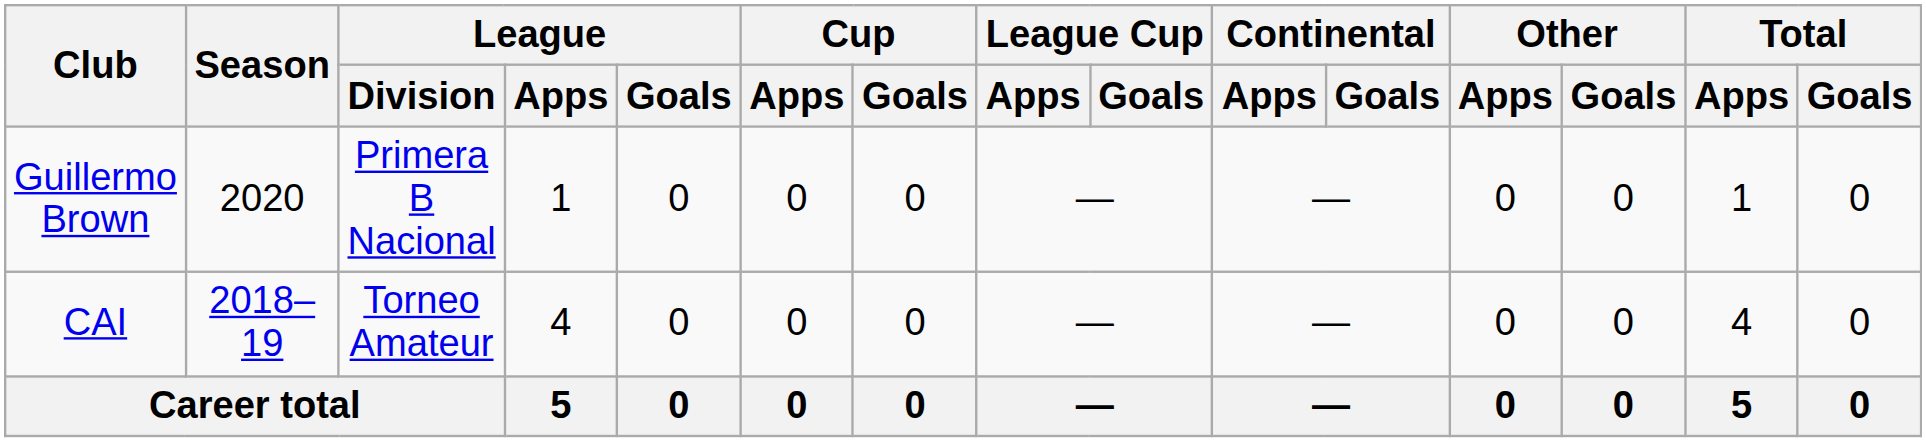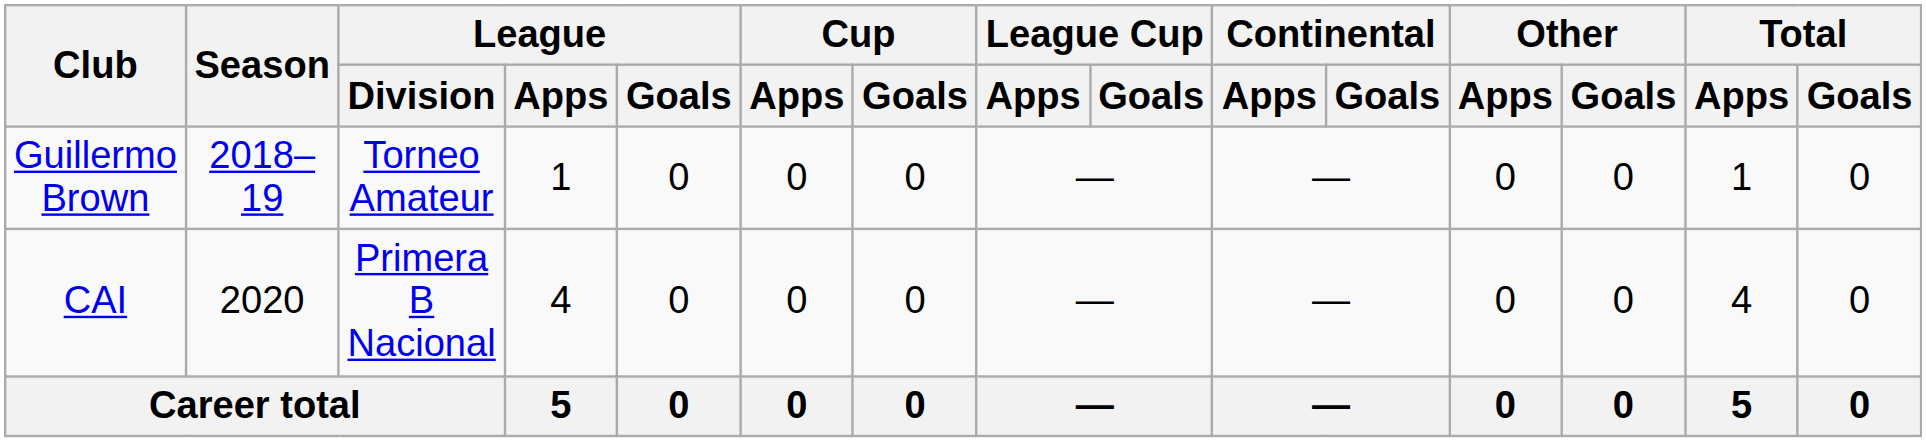Guillermo Brown | Season: 2020 -> 2018–19
Guillermo Brown | League / Division: Primera B Nacional -> Torneo Amateur
CAI | Season: 2018–19 -> 2020
CAI | League / Division: Torneo Amateur -> Primera B Nacional
